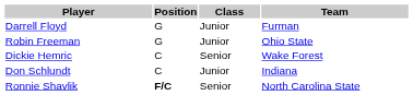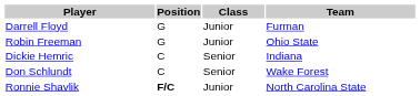Dickie Hemric | Team: Wake Forest -> Indiana
Don Schlundt | Class: Junior -> Senior
Don Schlundt | Team: Indiana -> Wake Forest
Ronnie Shavlik | Class: Senior -> Junior
